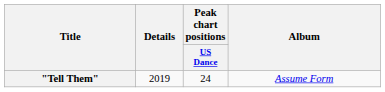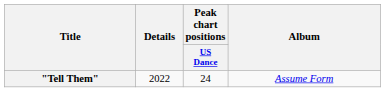"Tell Them" | Details: 2019 -> 2022
